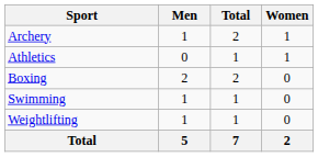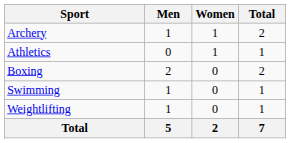columns swapped: Women <-> Total
